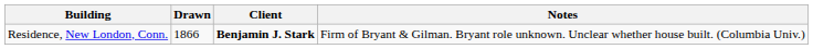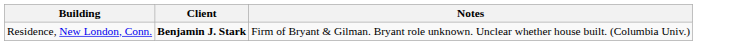- column: Drawn | 1866
